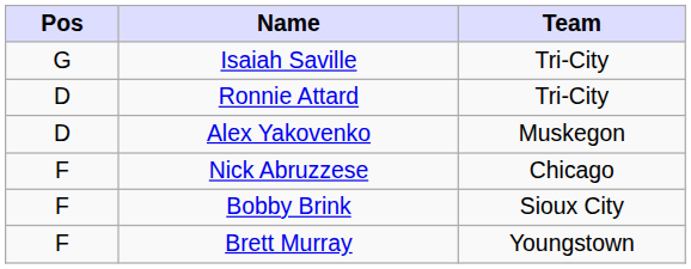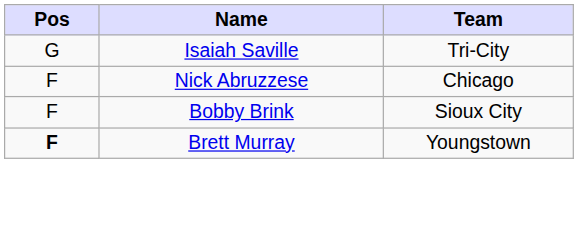- row: D | Ronnie Attard | Tri-City
- row: D | Alex Yakovenko | Muskegon
Brett Murray | Pos: normal -> bold
